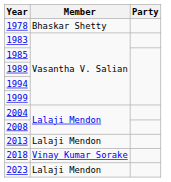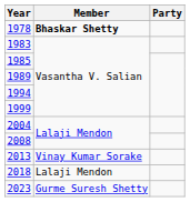1978 | Member: normal -> bold
2013 | Member: Lalaji Mendon -> Vinay Kumar Sorake
2018 | Member: Vinay Kumar Sorake -> Lalaji Mendon
2023 | Member: Lalaji Mendon -> Gurme Suresh Shetty
